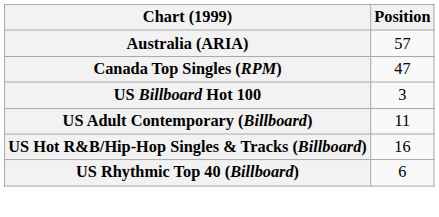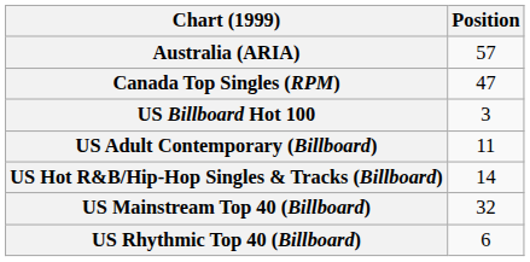US Hot R&B/Hip-Hop Singles & Tracks (Billboard) | Position: 16 -> 14
+ row: US Mainstream Top 40 (Billboard) | 32
